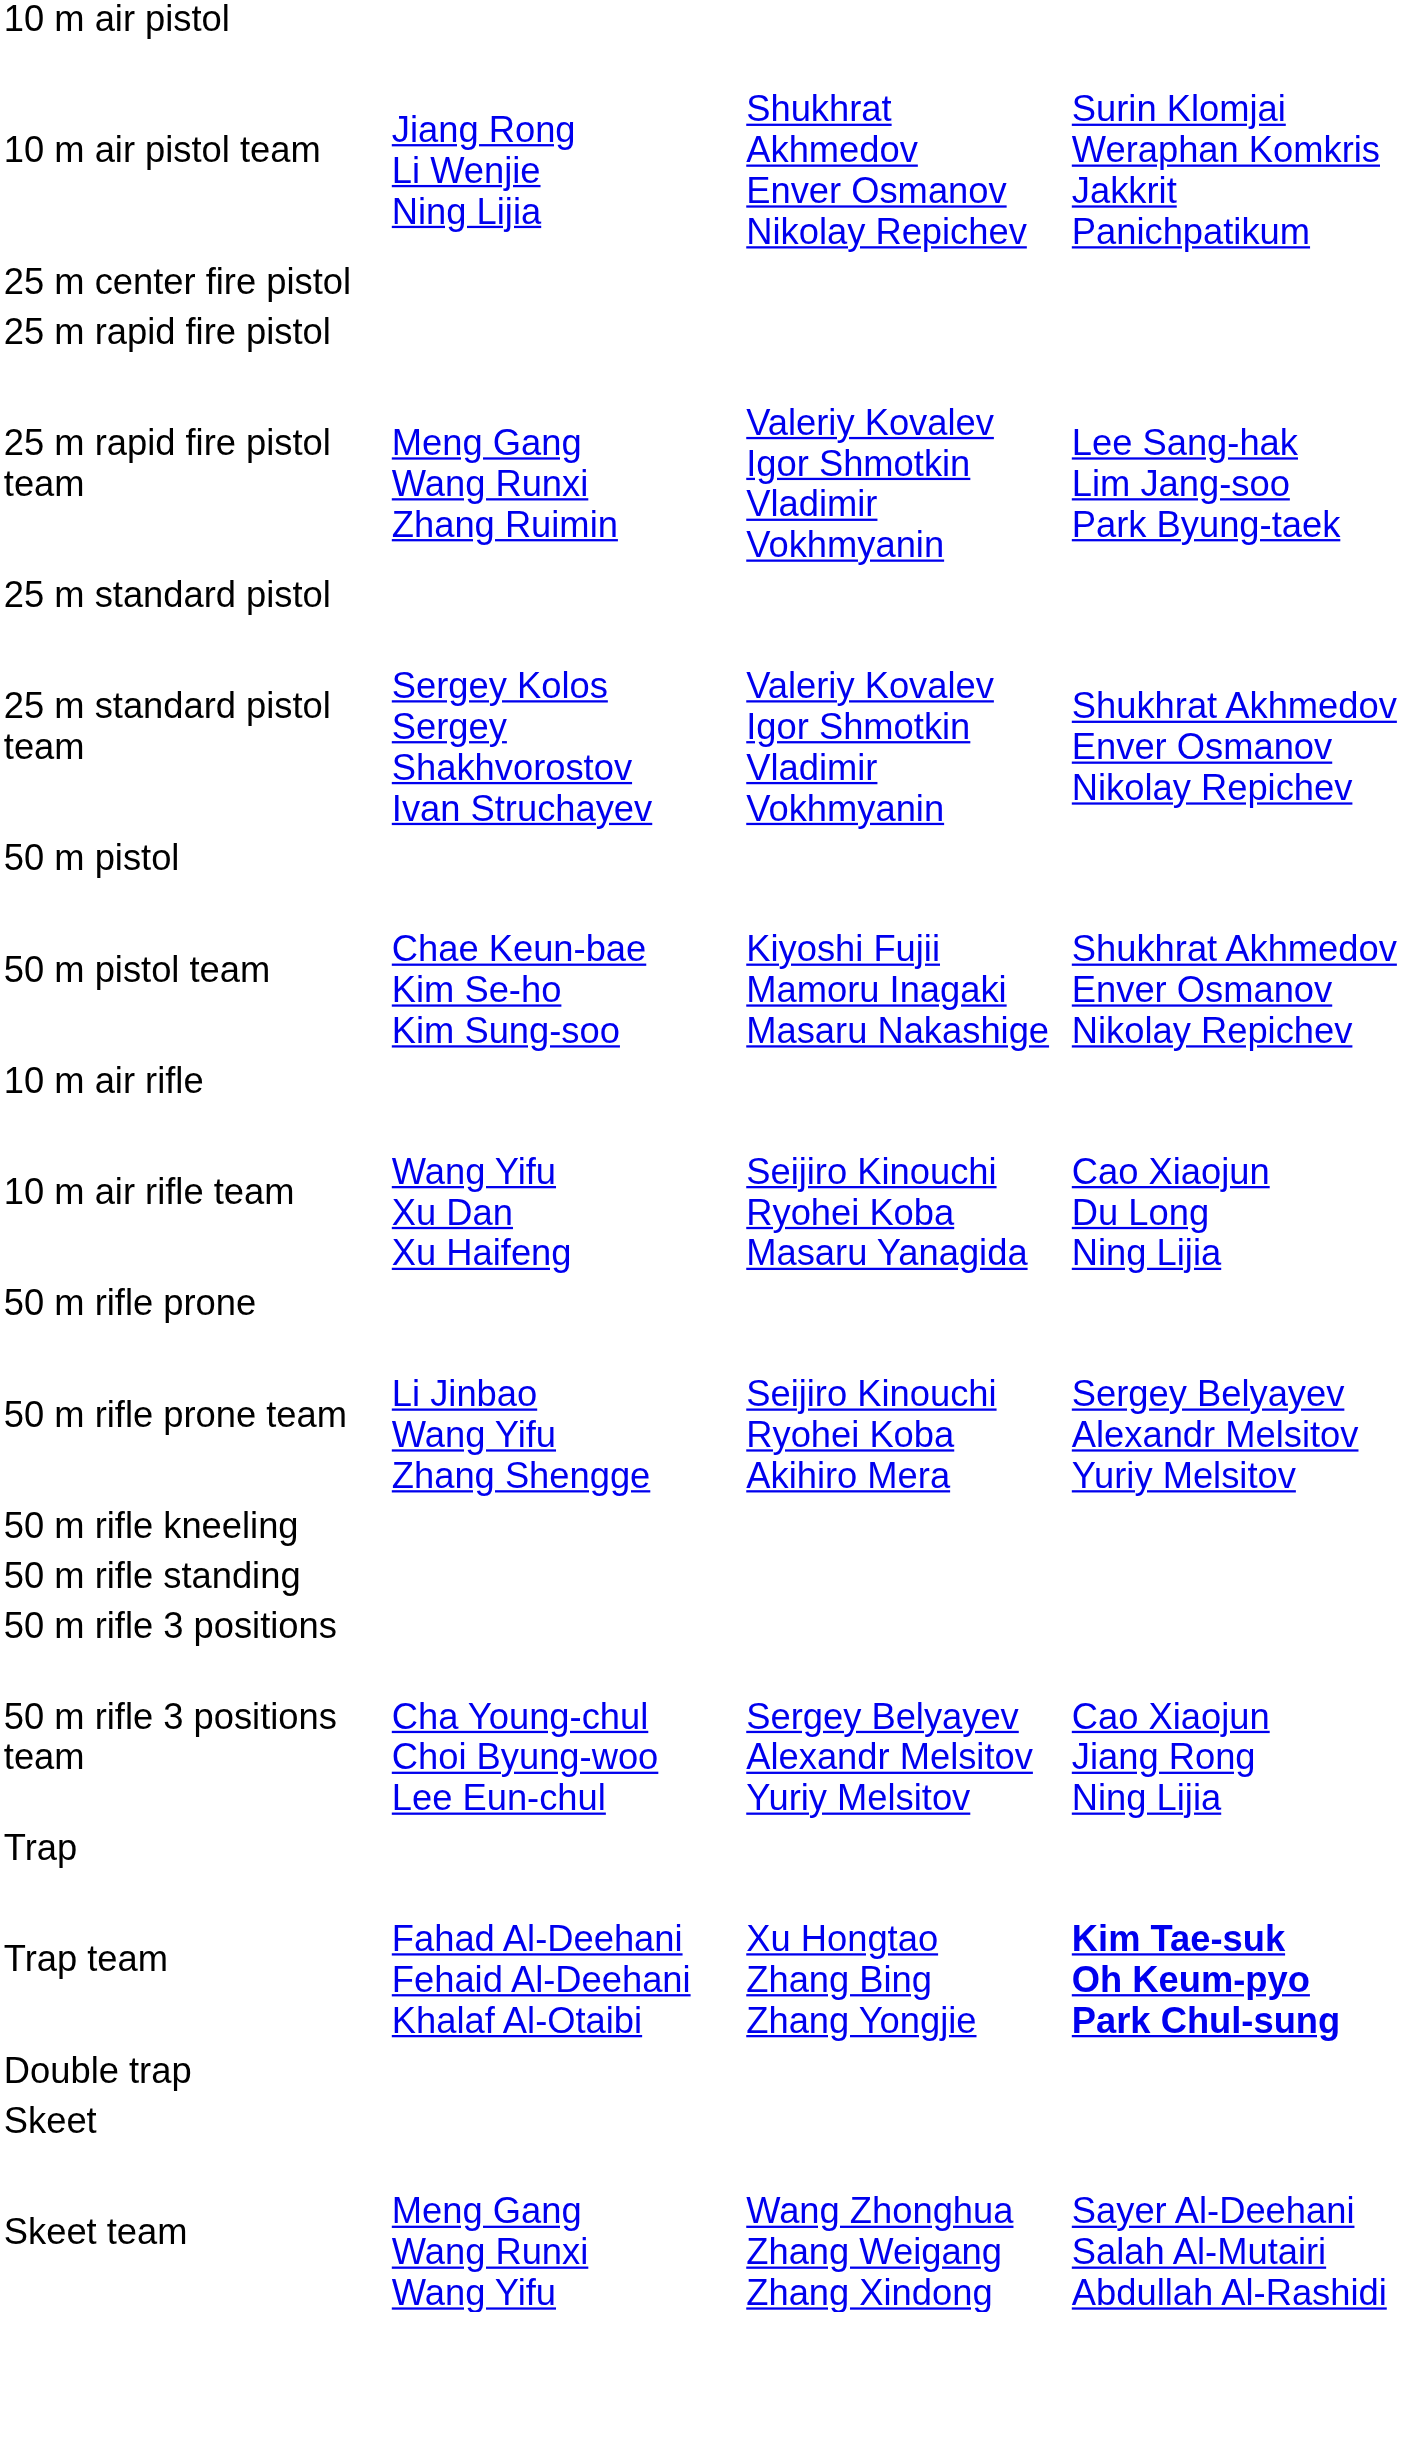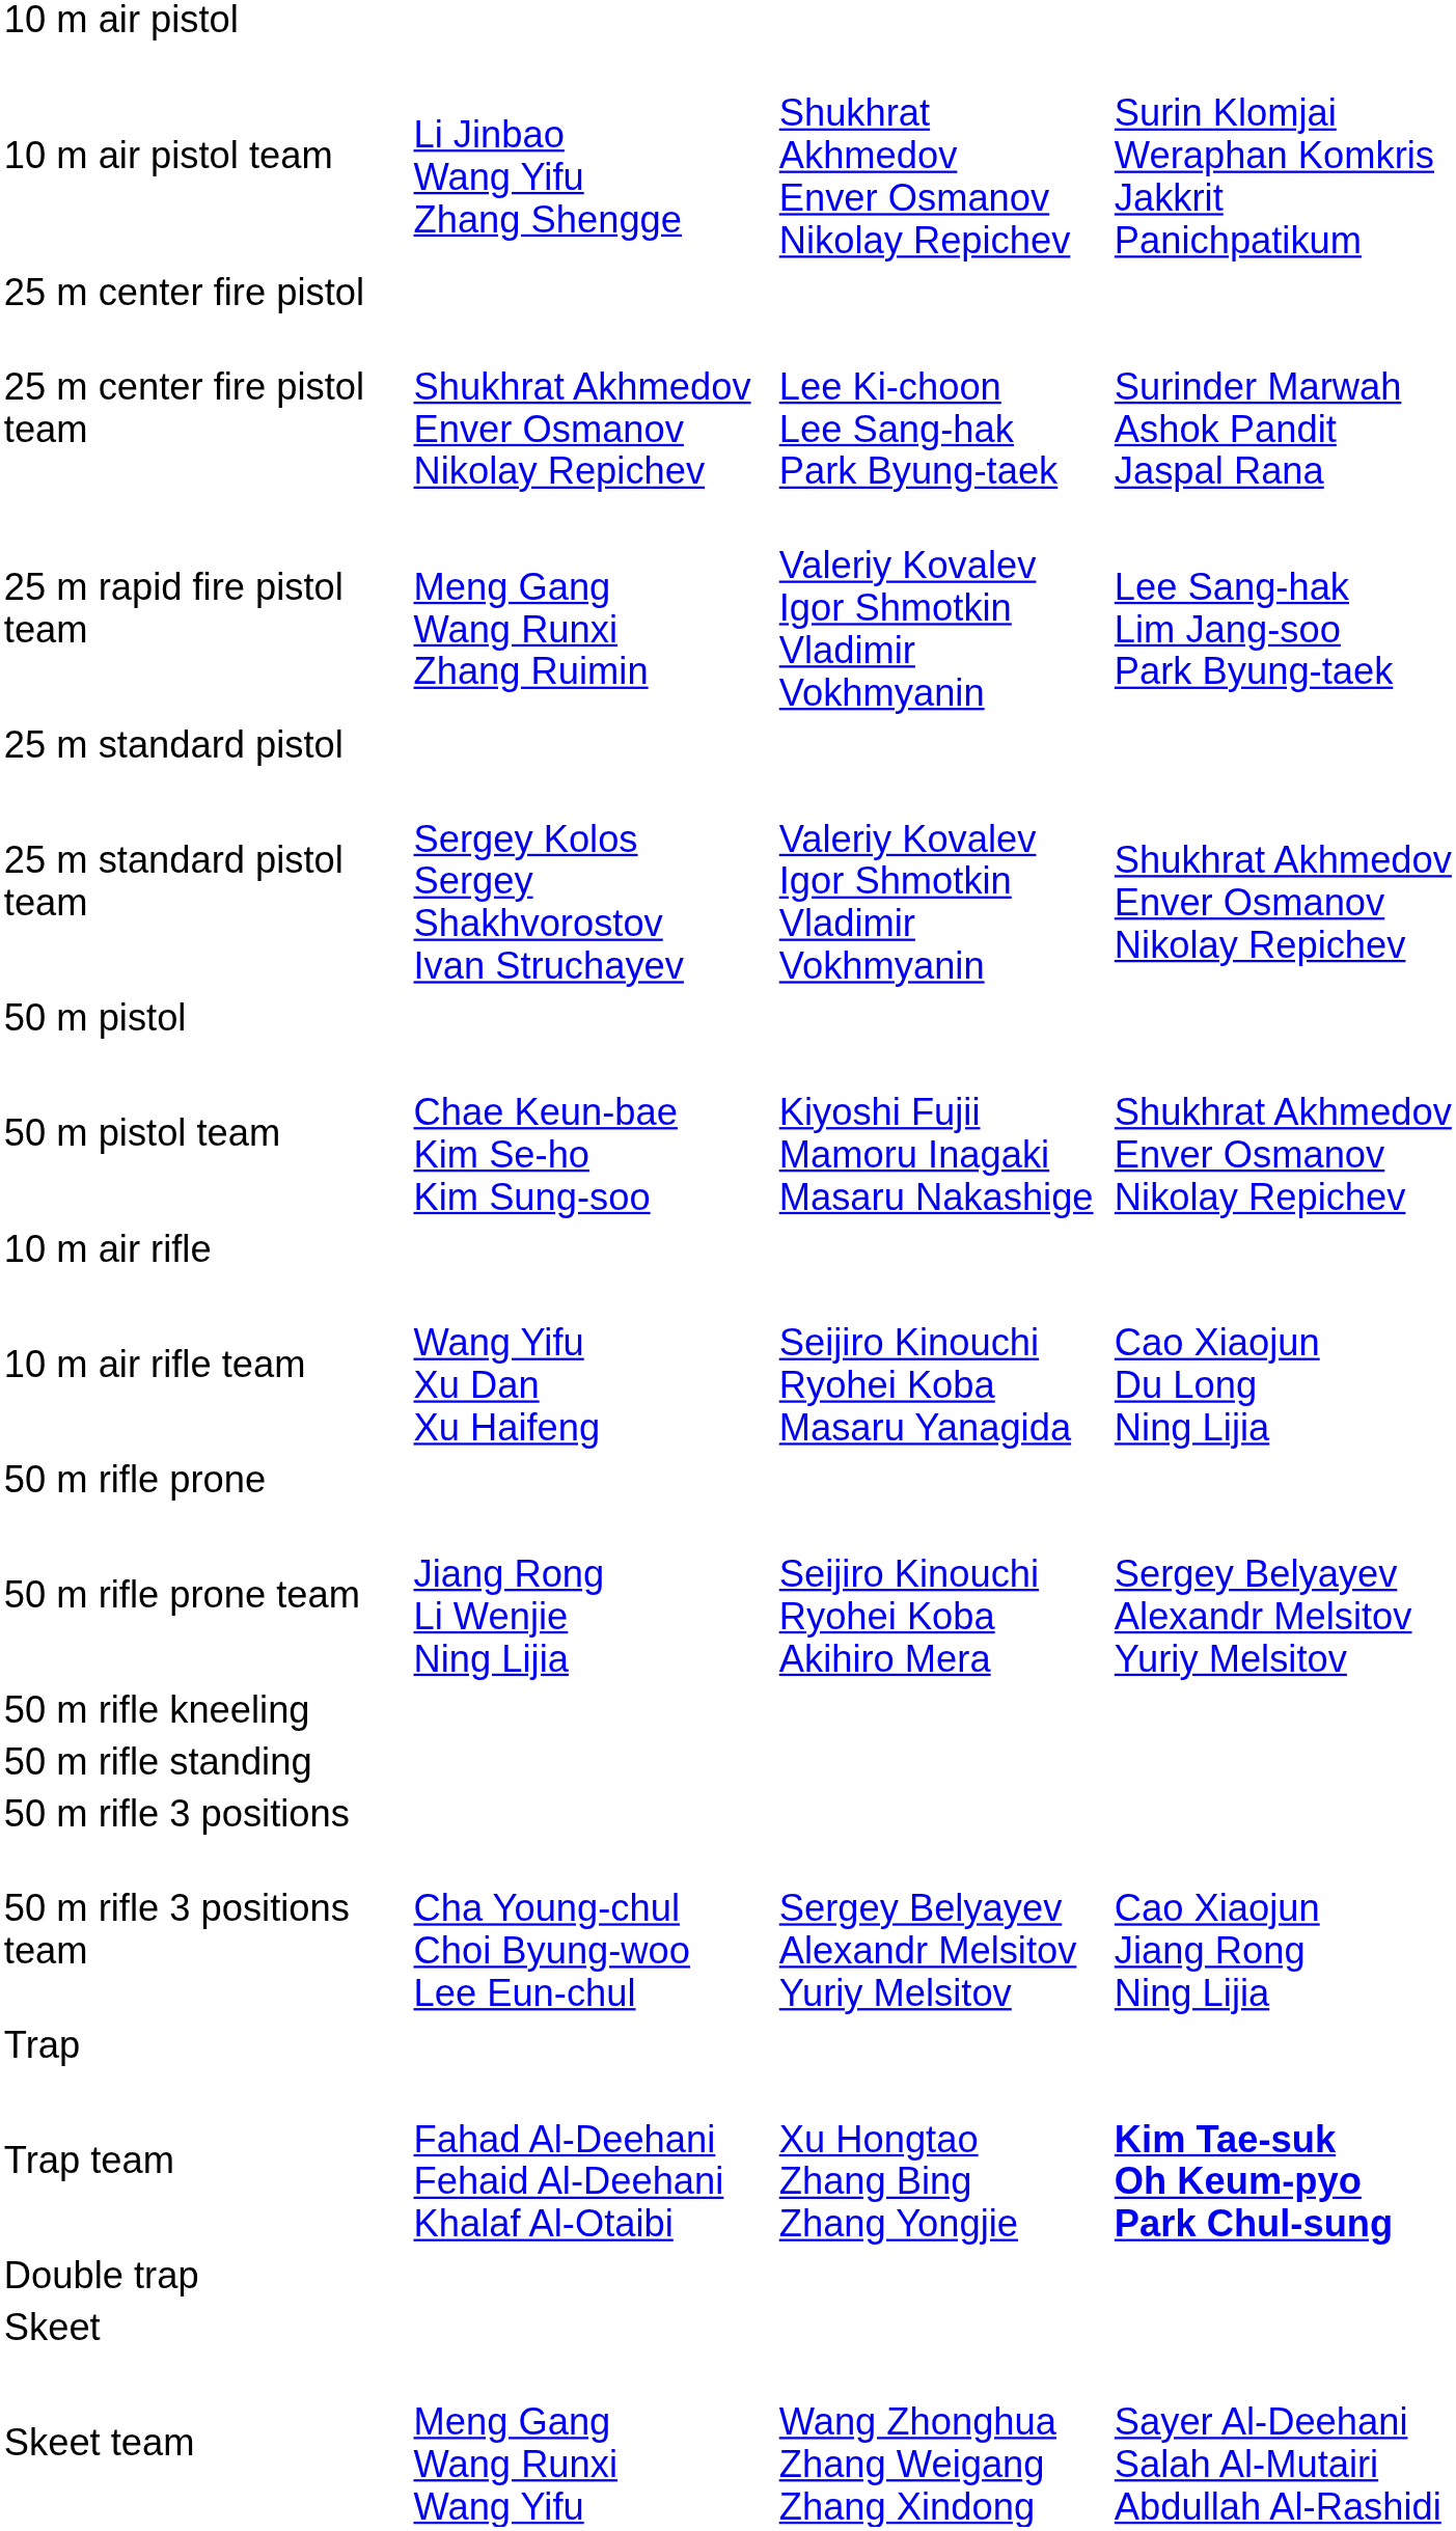10 m air pistol team | column 2: Jiang Rong Li Wenjie Ning Lijia -> Li Jinbao Wang Yifu Zhang Shengge
+ row: 25 m center fire pistol team | Shukhrat Akhmedov Enver Osmanov Nikolay Repichev | Lee Ki-choon Lee Sang-hak Park Byung-taek | Surinder Marwah Ashok Pandit Jaspal Rana
- row: 25 m rapid fire pistol
50 m rifle prone team | column 2: Li Jinbao Wang Yifu Zhang Shengge -> Jiang Rong Li Wenjie Ning Lijia
